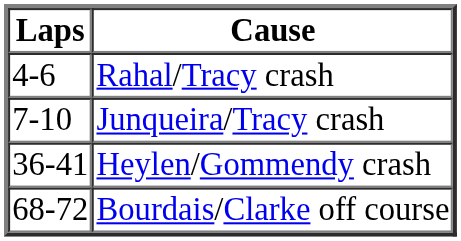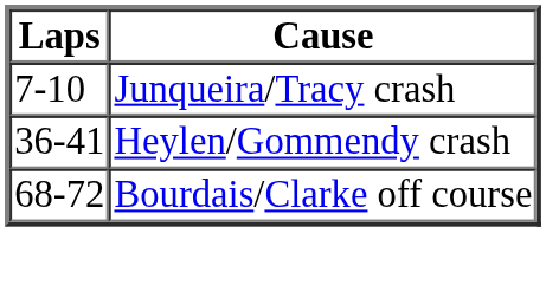- row: 4-6 | Rahal/Tracy crash
